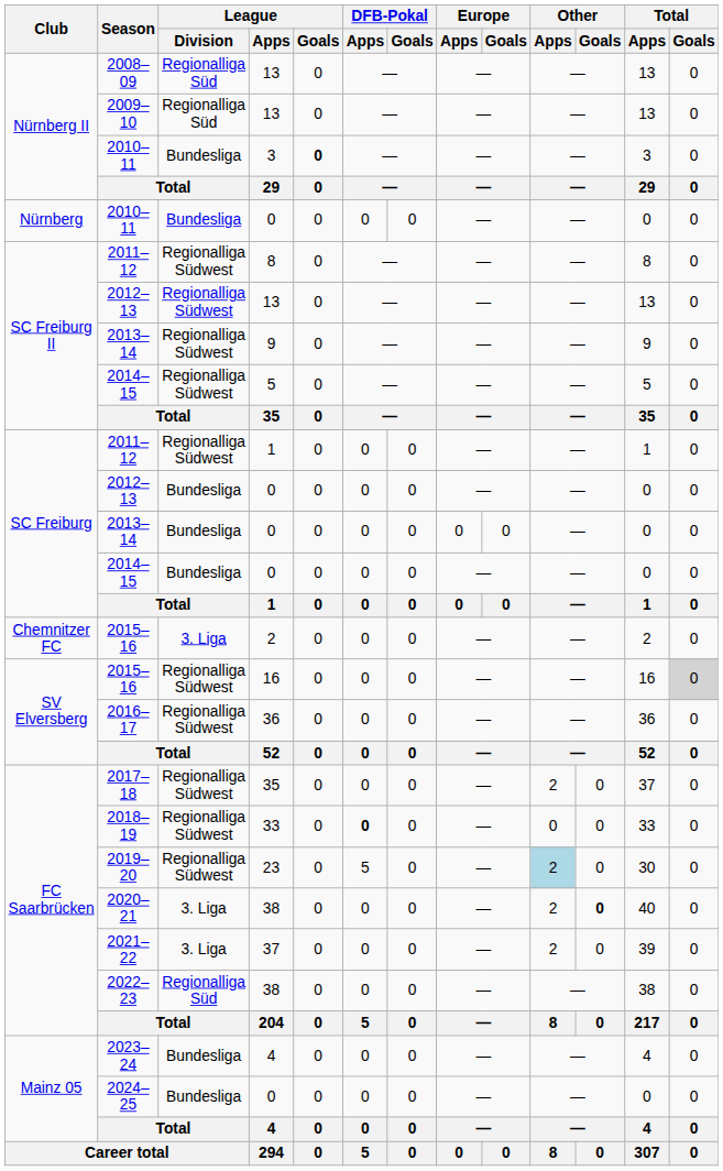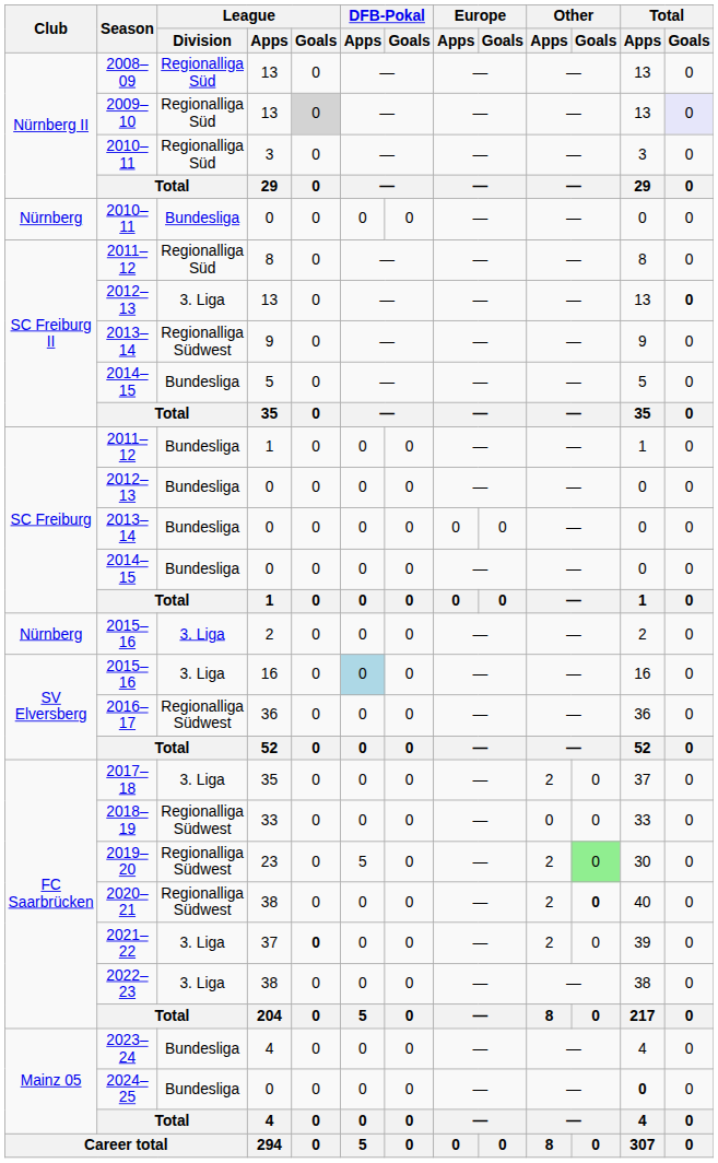2009–10 | League / Goals: no background -> lightgrey background
2009–10 | Total / Goals: no background -> lavender background
2010–11 / 3 | League / Division: Bundesliga -> Regionalliga Süd
2010–11 / 3 | League / Goals: bold -> normal
2011–12 / 8 | League / Division: Regionalliga Südwest -> Regionalliga Süd
2012–13 / 13 | League / Division: Regionalliga Südwest -> 3. Liga
2012–13 / 13 | Total / Goals: normal -> bold
2014–15 / 5 | League / Division: Regionalliga Südwest -> Bundesliga
2011–12 / 1 | League / Division: Regionalliga Südwest -> Bundesliga
2015–16 / 2 | Club: Chemnitzer FC -> Nürnberg
2015–16 / 16 | League / Division: Regionalliga Südwest -> 3. Liga
2015–16 / 16 | DFB-Pokal / Apps: no background -> lightblue background
2015–16 / 16 | Total / Goals: lightgrey background -> no background
2017–18 | League / Division: Regionalliga Südwest -> 3. Liga
2018–19 | DFB-Pokal / Apps: bold -> normal
2019–20 | Other / Apps: lightblue background -> no background
2019–20 | Other / Goals: no background -> lightgreen background
2020–21 | League / Division: 3. Liga -> Regionalliga Südwest
2021–22 | League / Goals: normal -> bold
2022–23 | League / Division: Regionalliga Süd -> 3. Liga
2024–25 | Total / Apps: normal -> bold
